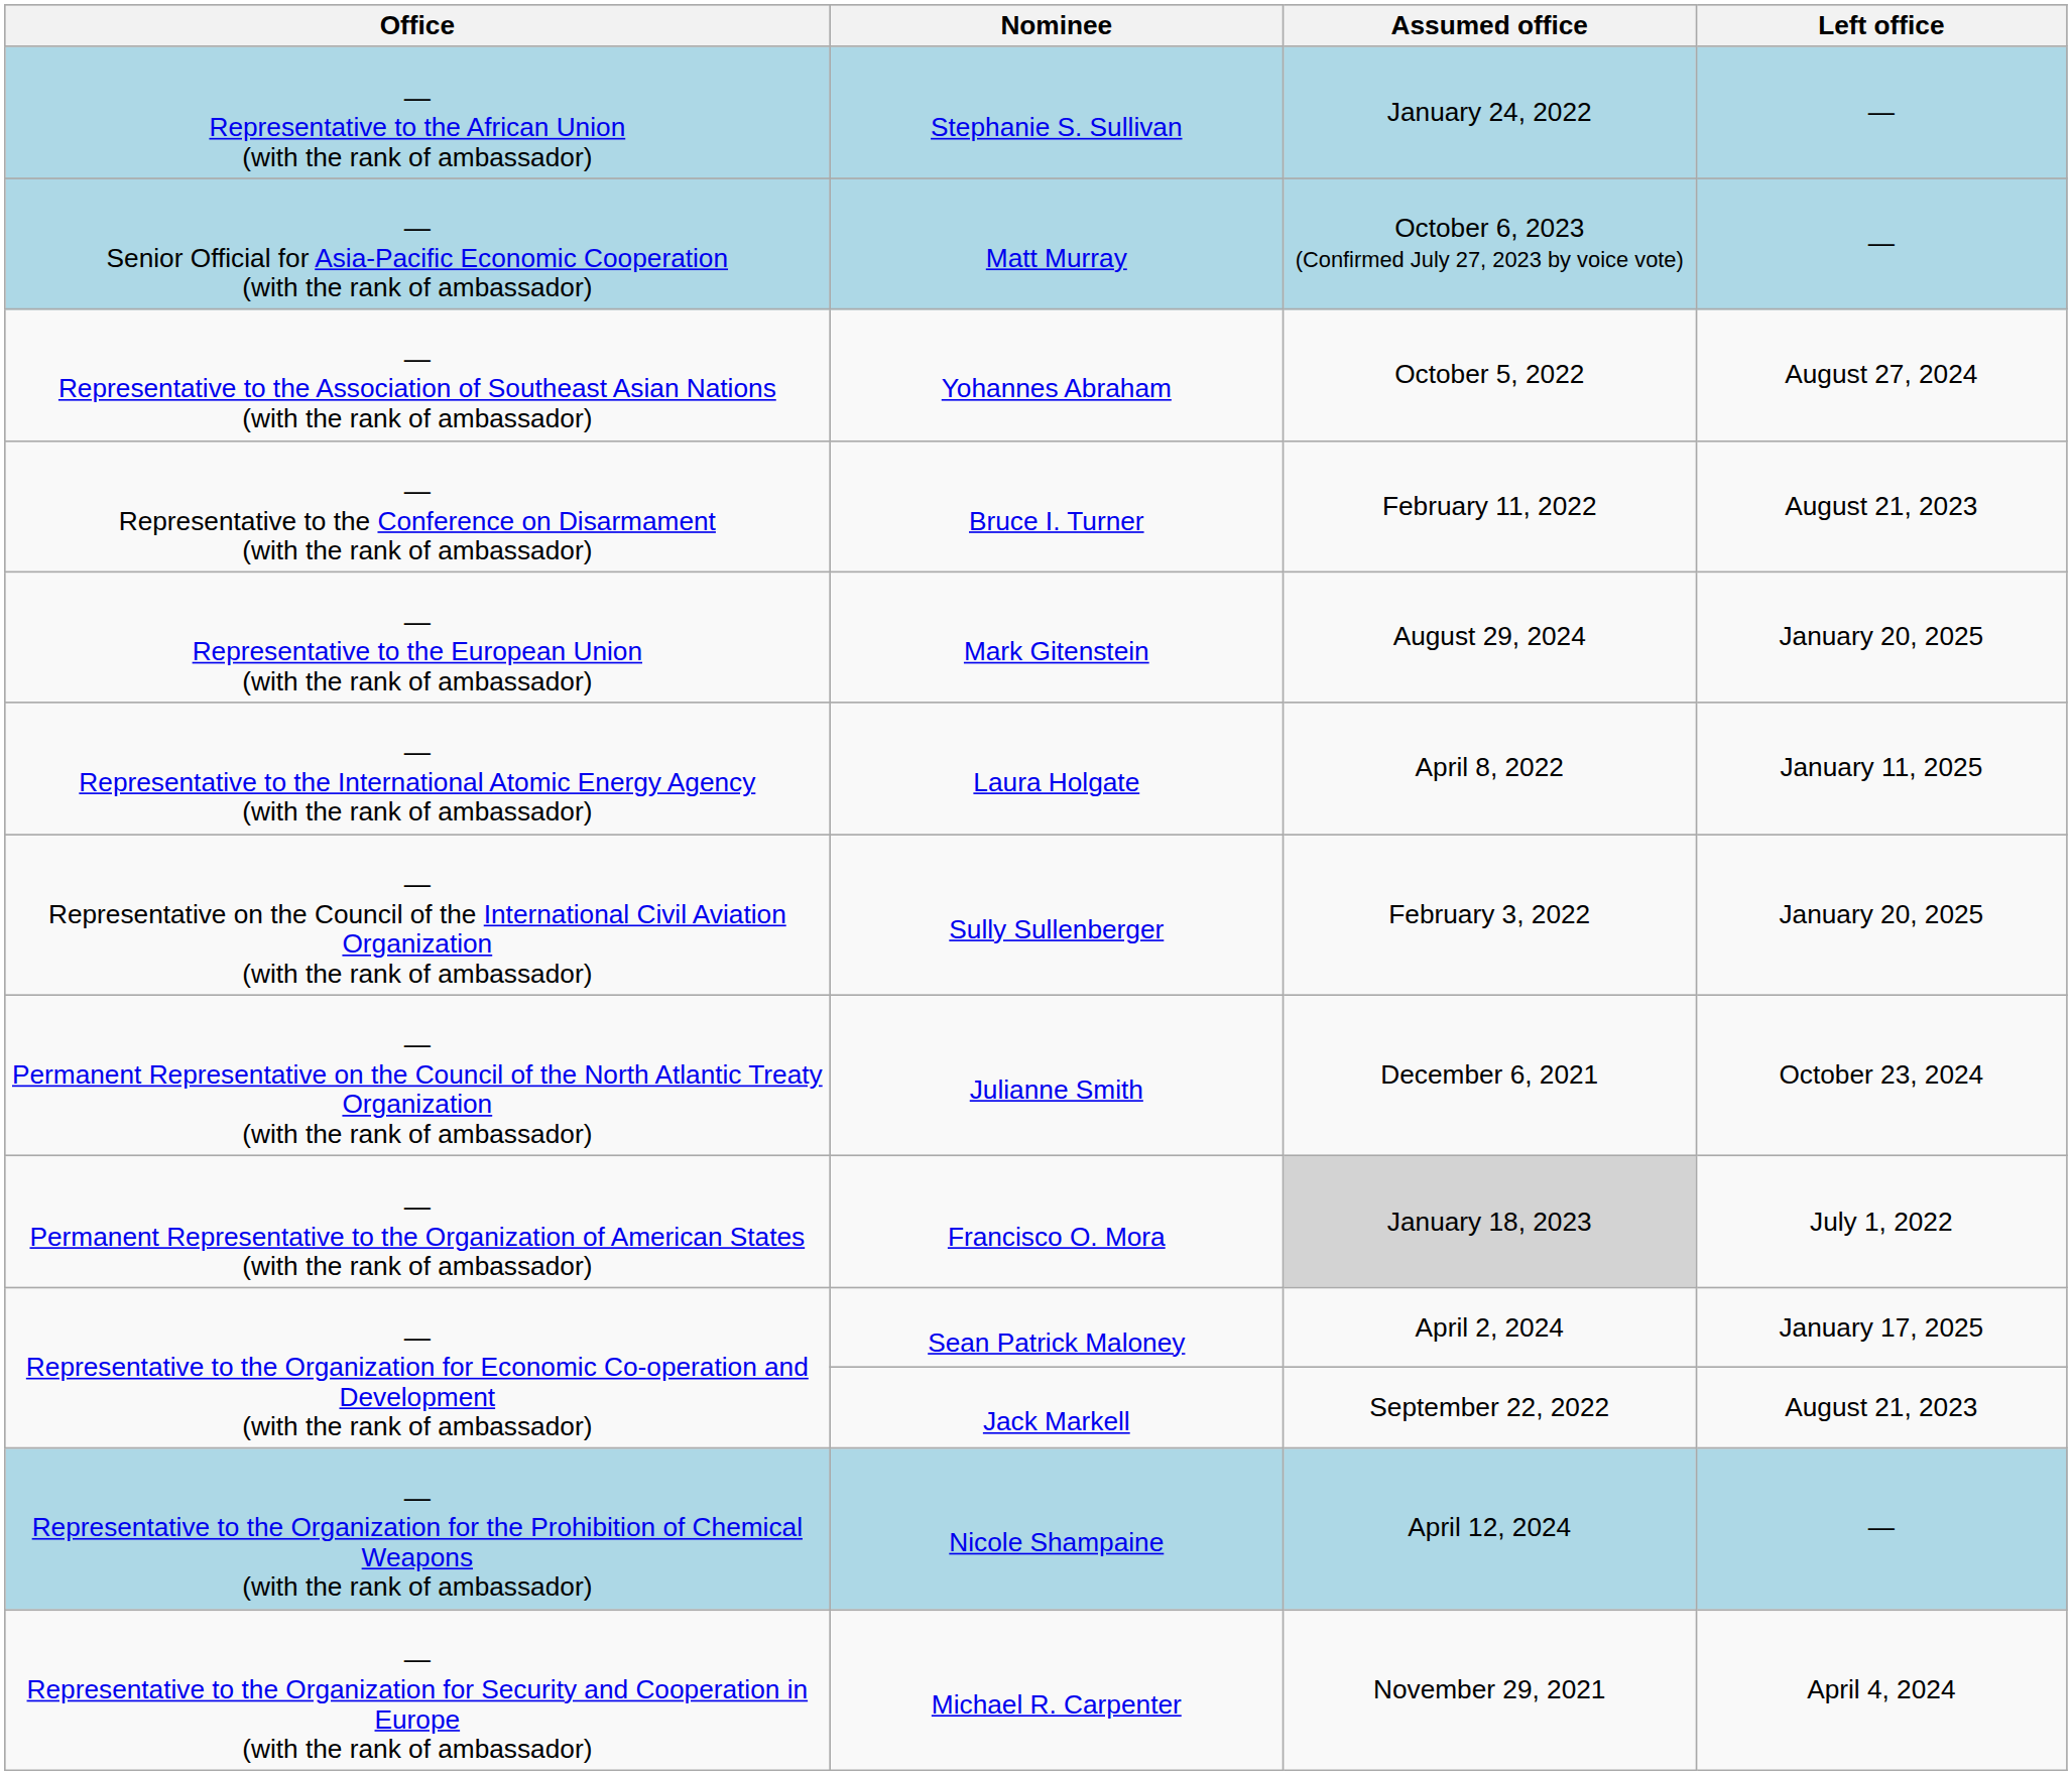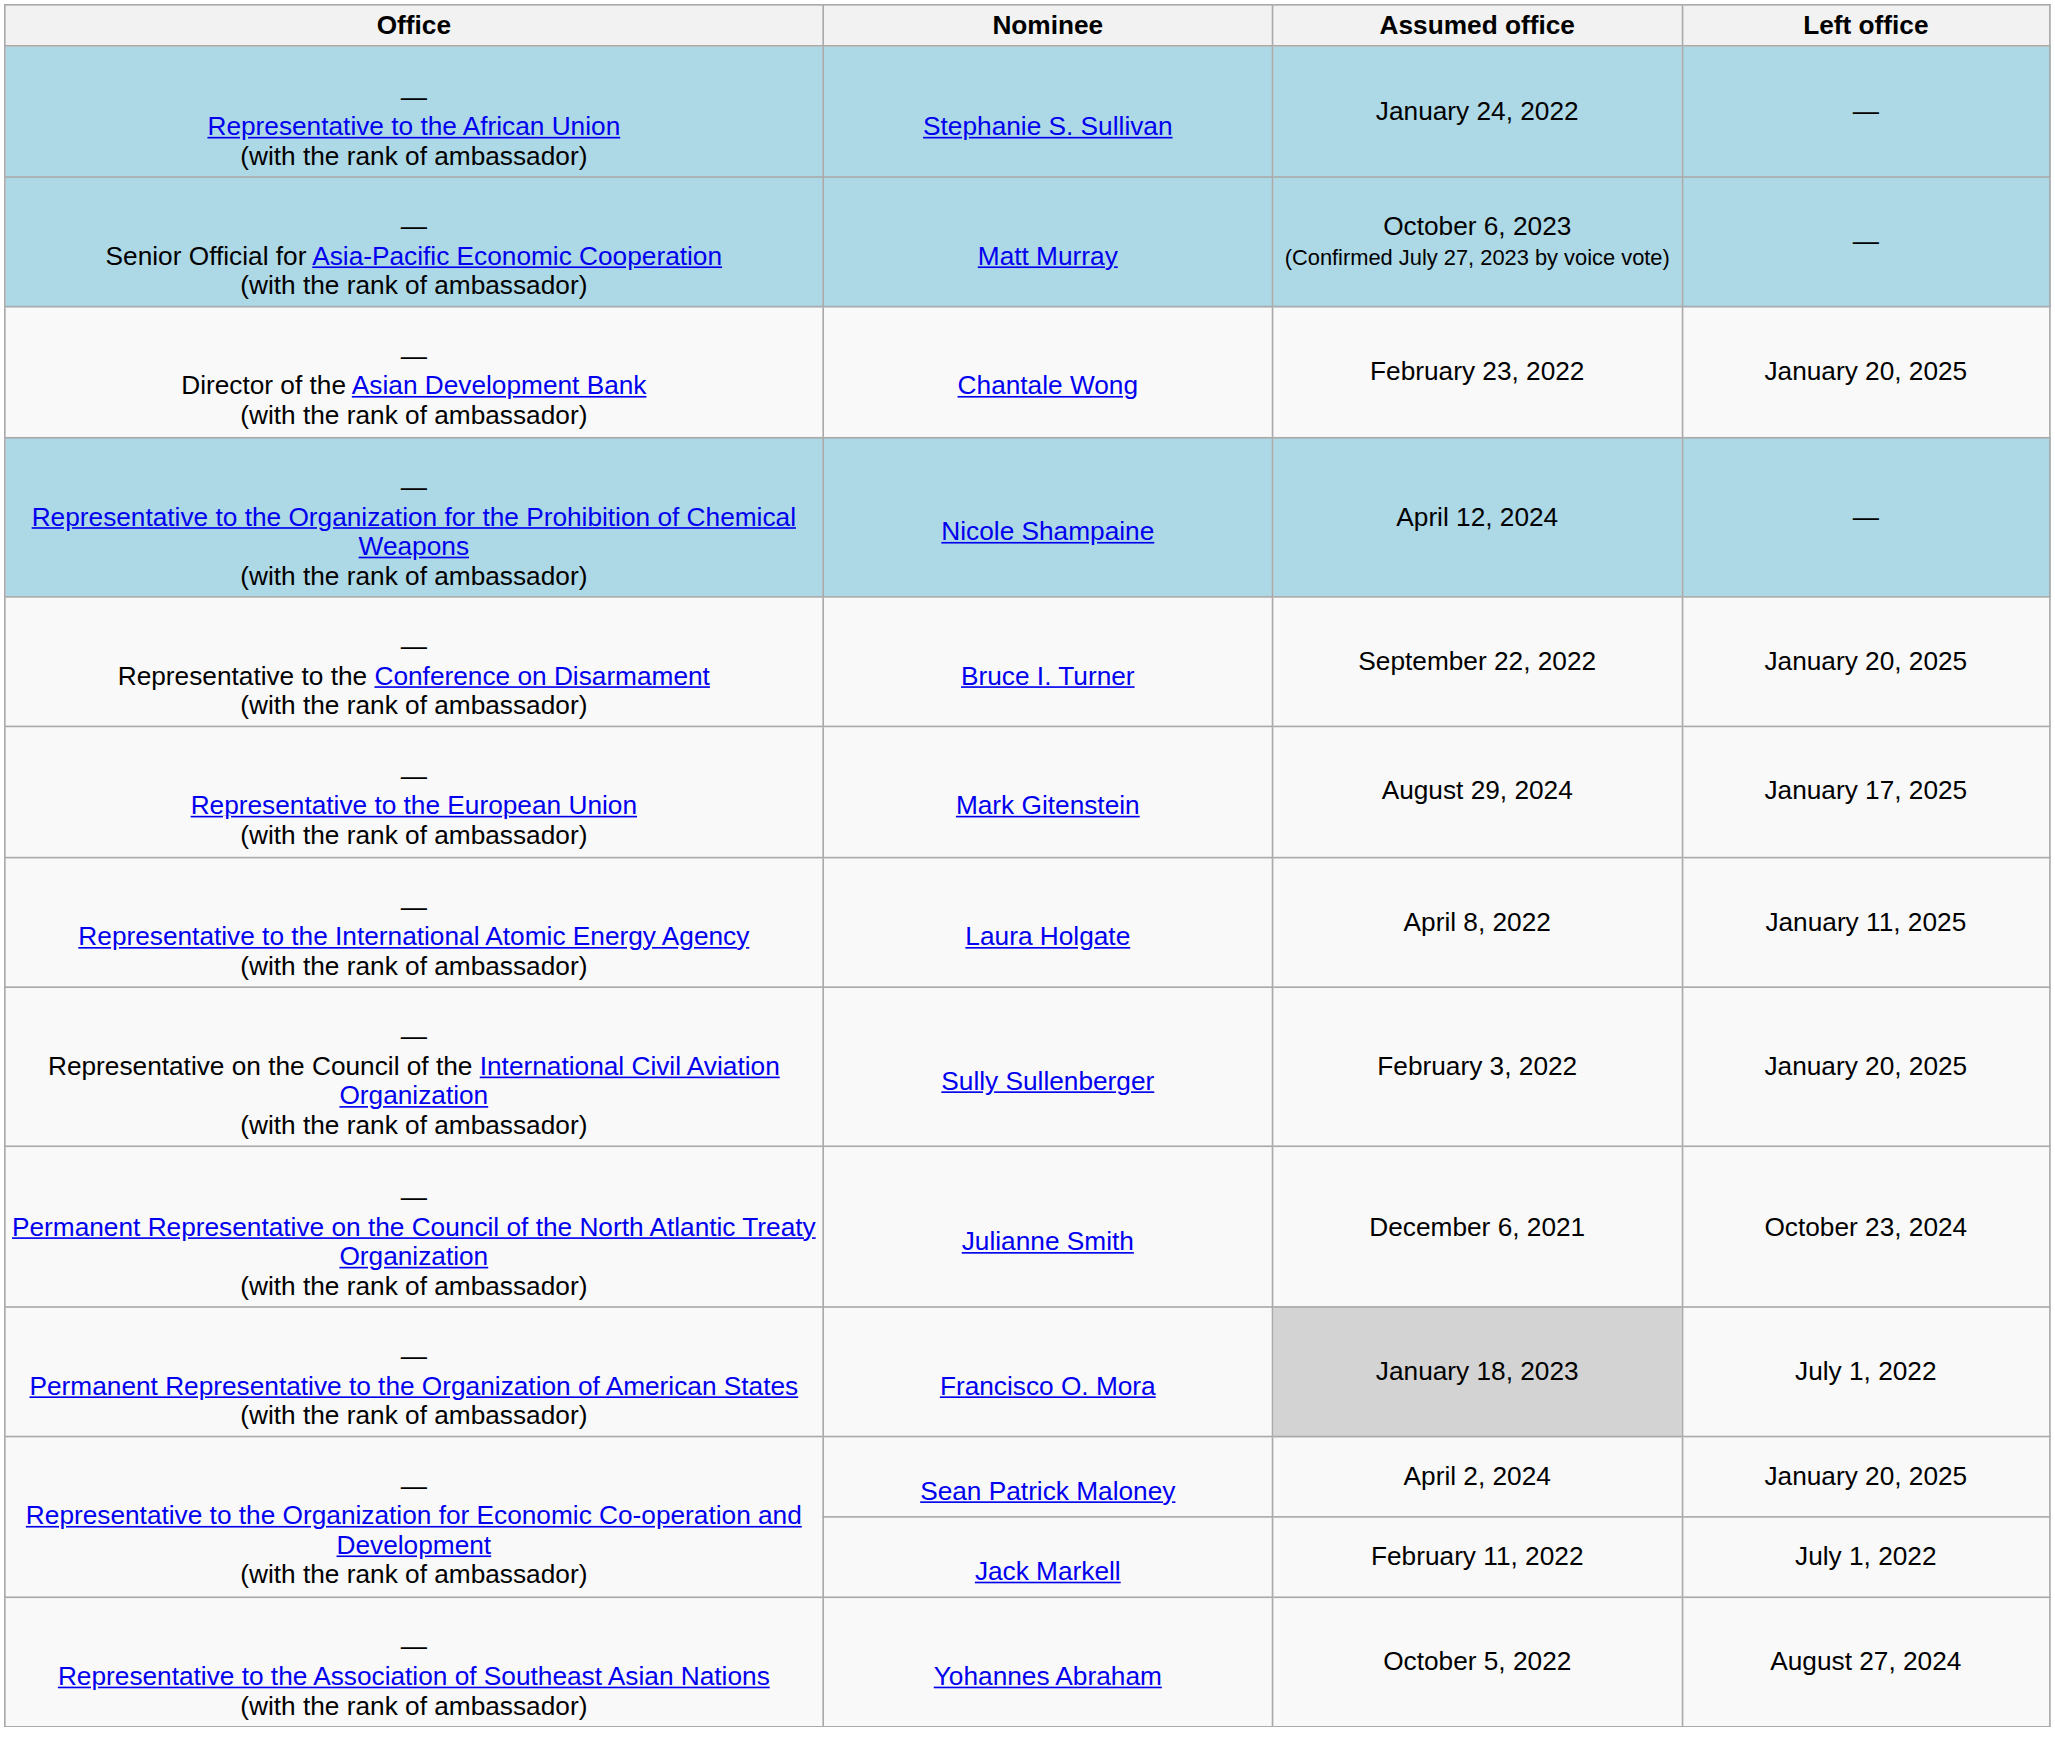+ row: — Director of the Asian Development Bank (with the rank of ambassador) | Chantale Wong | February 23, 2022 | January 20, 2025
rows swapped: Yohannes Abraham <-> Nicole Shampaine
Bruce I. Turner | Assumed office: February 11, 2022 -> September 22, 2022
Bruce I. Turner | Left office: August 21, 2023 -> January 20, 2025
Mark Gitenstein | Left office: January 20, 2025 -> January 17, 2025
Sean Patrick Maloney | Left office: January 17, 2025 -> January 20, 2025
Jack Markell | Assumed office: September 22, 2022 -> February 11, 2022
Jack Markell | Left office: August 21, 2023 -> July 1, 2022
- row: — Representative to the Organization for Security and Cooperation in Europe (with the rank of ambassador) | Michael R. Carpenter | November 29, 2021 | April 4, 2024
